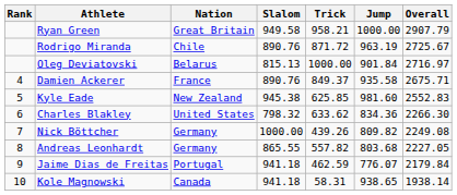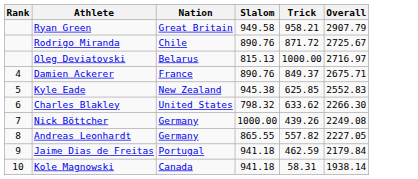- column: Jump | 1000.00 | 963.19 | 901.84 | 935.58 | 981.60 | 834.36 | 809.82 | 803.68 | 776.07 | 938.65
